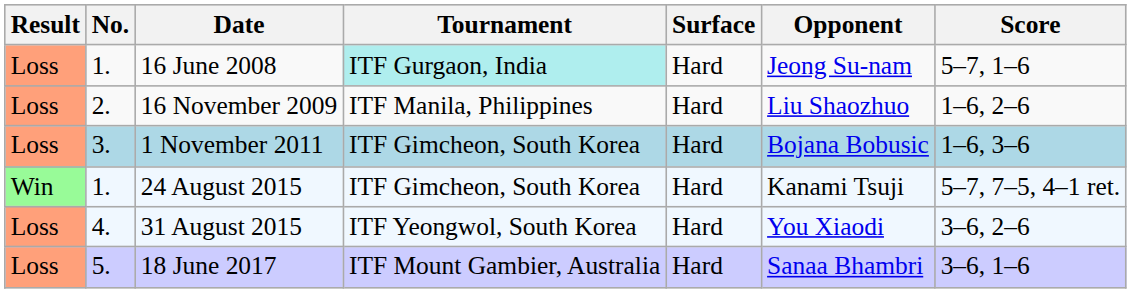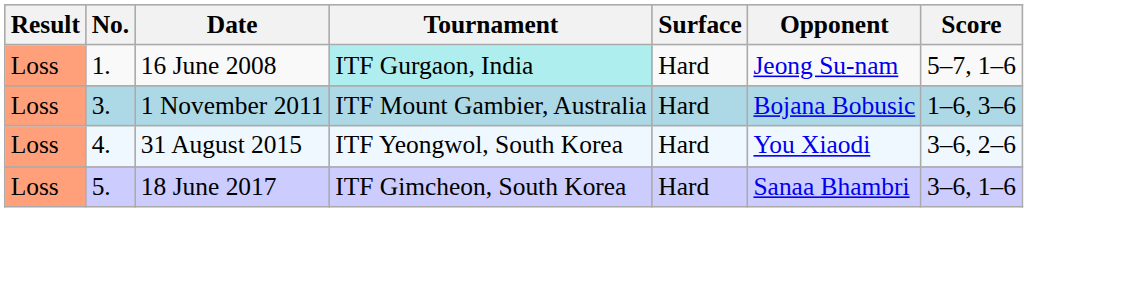- row: Loss | 2. | 16 November 2009 | ITF Manila, Philippines | Hard | Liu Shaozhuo | 1–6, 2–6
1 November 2011 | Tournament: ITF Gimcheon, South Korea -> ITF Mount Gambier, Australia
- row: Win | 1. | 24 August 2015 | ITF Gimcheon, South Korea | Hard | Kanami Tsuji | 5–7, 7–5, 4–1 ret.
18 June 2017 | Tournament: ITF Mount Gambier, Australia -> ITF Gimcheon, South Korea
